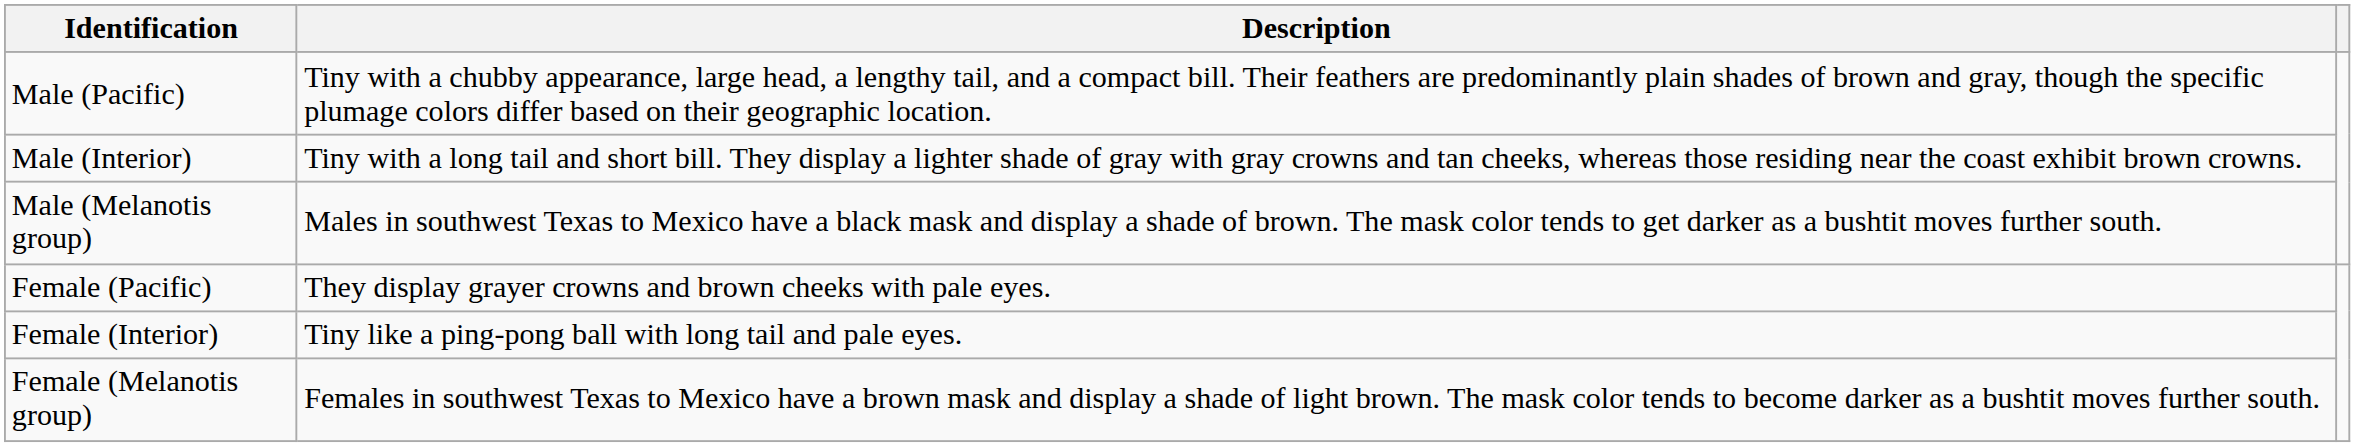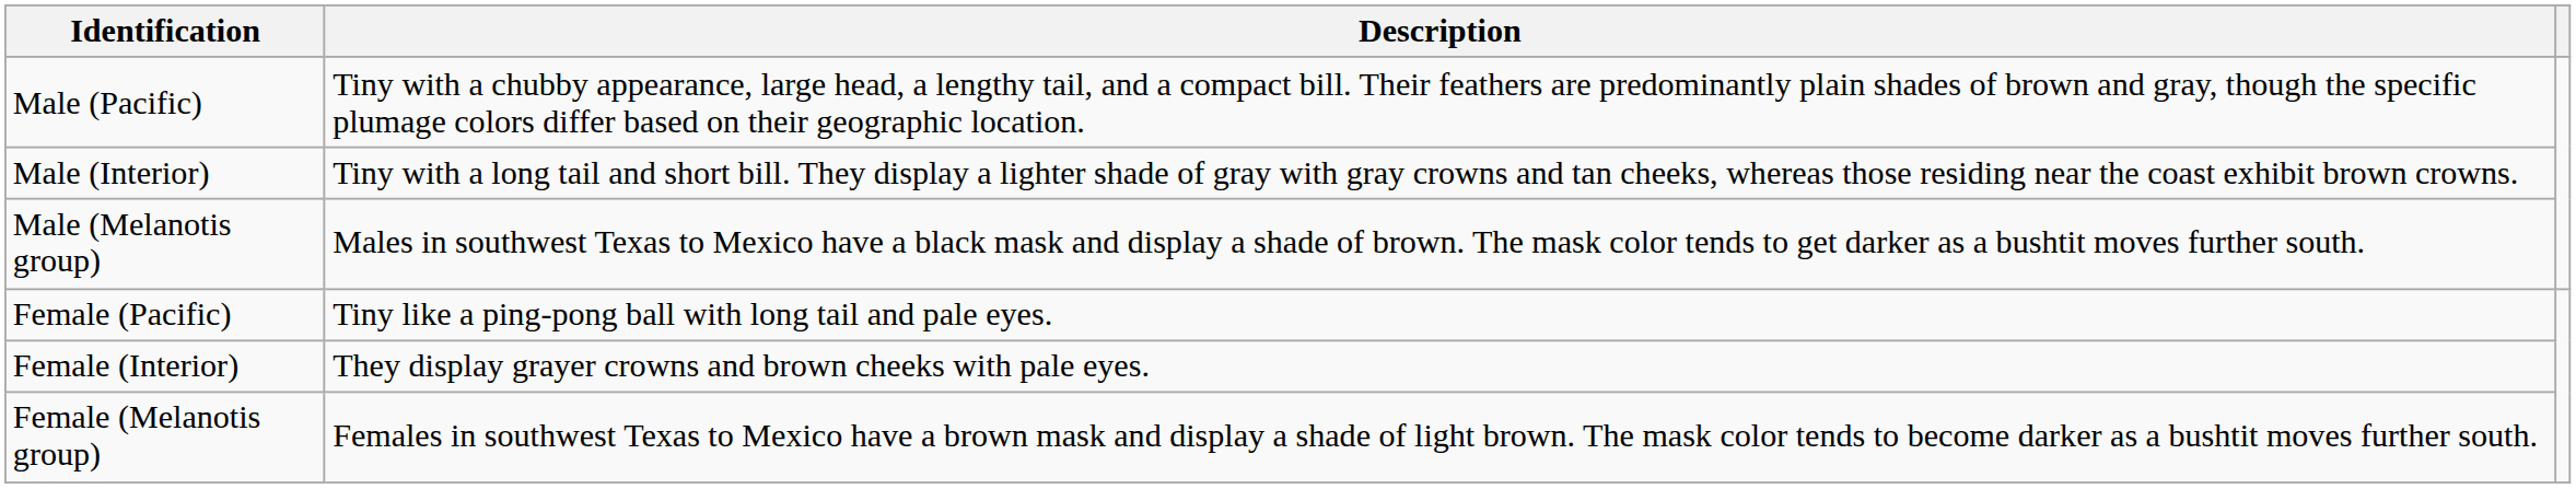Female (Pacific) | Description: They display grayer crowns and brown cheeks with pale eyes. -> Tiny like a ping-pong ball with long tail and pale eyes.
Female (Interior) | Description: Tiny like a ping-pong ball with long tail and pale eyes. -> They display grayer crowns and brown cheeks with pale eyes.
